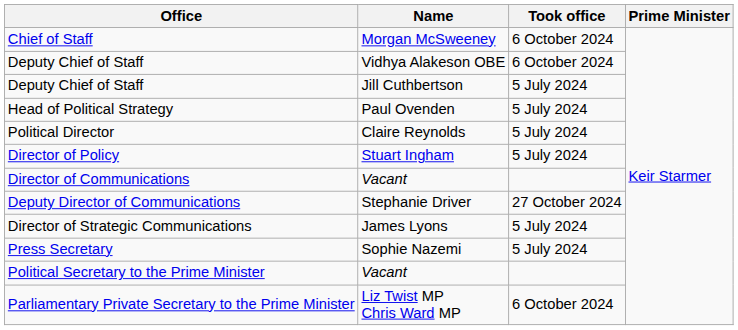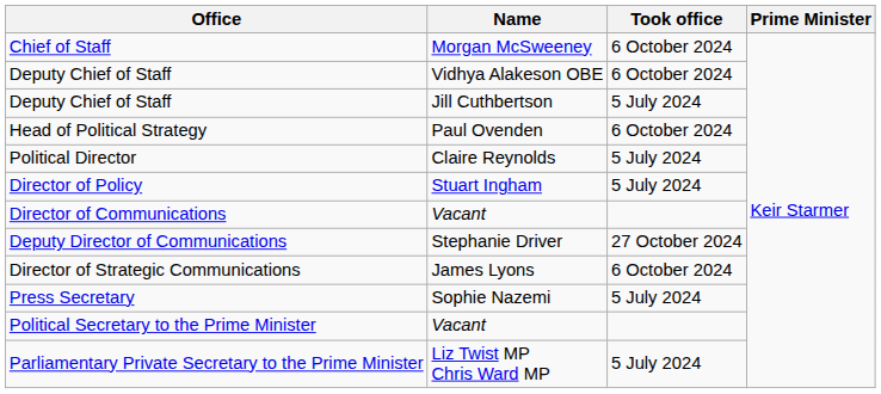Head of Political Strategy | Took office: 5 July 2024 -> 6 October 2024
Director of Strategic Communications | Took office: 5 July 2024 -> 6 October 2024
Parliamentary Private Secretary to the Prime Minister | Took office: 6 October 2024 -> 5 July 2024
